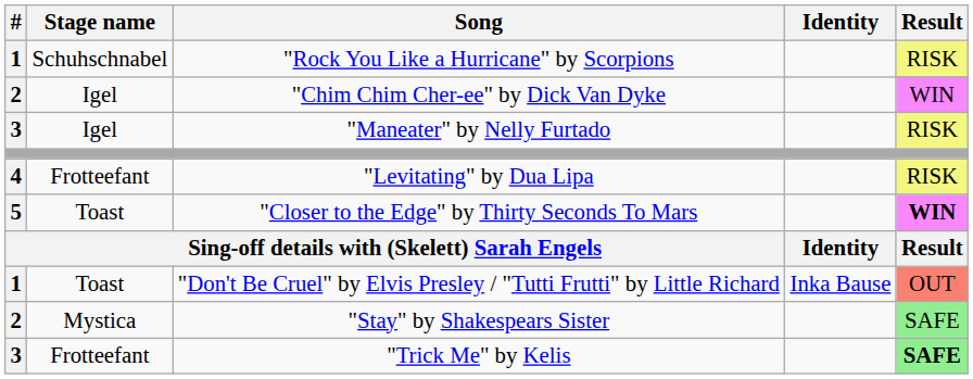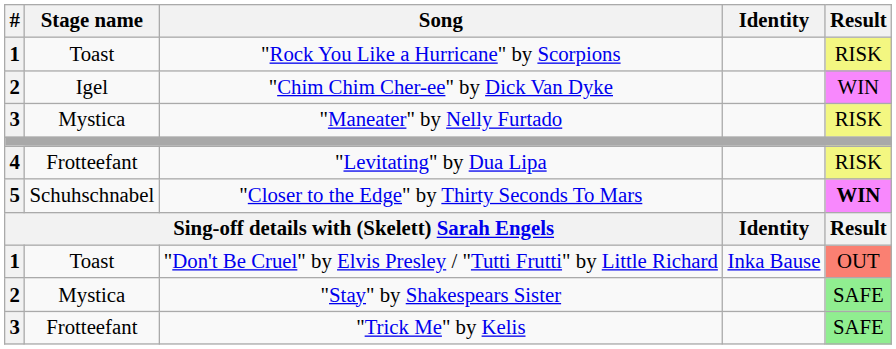"Rock You Like a Hurricane" by Scorpions | Stage name: Schuhschnabel -> Toast
"Maneater" by Nelly Furtado | Stage name: Igel -> Mystica
"Closer to the Edge" by Thirty Seconds To Mars | Stage name: Toast -> Schuhschnabel
"Trick Me" by Kelis | Result: bold -> normal
